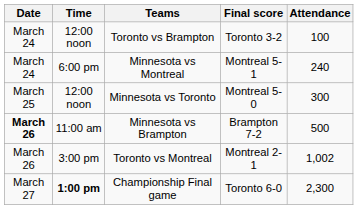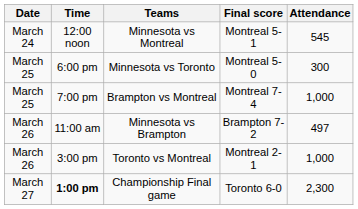- row: March 24 | 12:00 noon | Toronto vs Brampton | Toronto 3-2 | 100
Minnesota vs Montreal | Time: 6:00 pm -> 12:00 noon
Minnesota vs Montreal | Attendance: 240 -> 545
Minnesota vs Toronto | Time: 12:00 noon -> 6:00 pm
+ row: March 25 | 7:00 pm | Brampton vs Montreal | Montreal 7-4 | 1,000
Minnesota vs Brampton | Date: bold -> normal
Minnesota vs Brampton | Attendance: 500 -> 497
Toronto vs Montreal | Attendance: 1,002 -> 1,000
